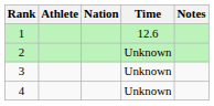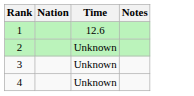- column: Athlete
